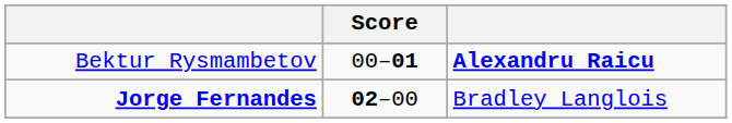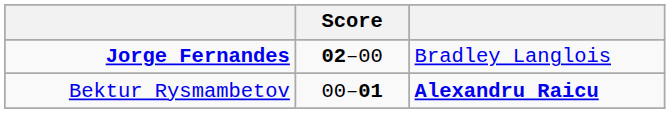rows swapped: Jorge Fernandes <-> Bektur Rysmambetov
